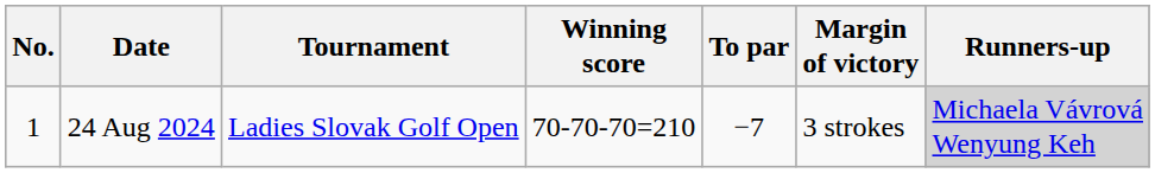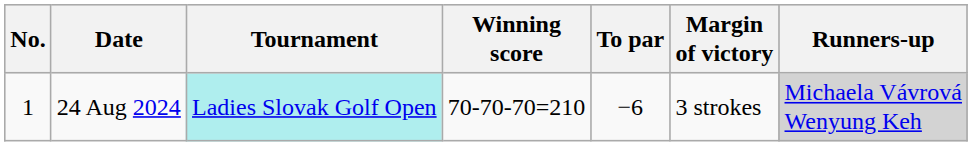24 Aug 2024 | Tournament: no background -> paleturquoise background
24 Aug 2024 | To par: −7 -> −6
